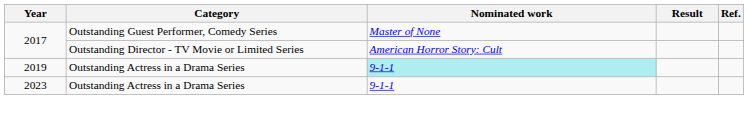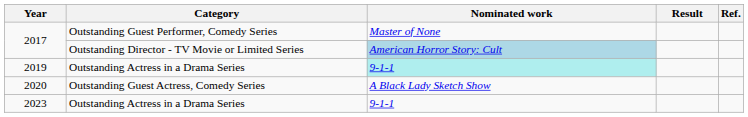2017 / Outstanding Director - TV Movie or Limited Series | Nominated work: no background -> lightblue background
+ row: 2020 | Outstanding Guest Actress, Comedy Series | A Black Lady Sketch Show
